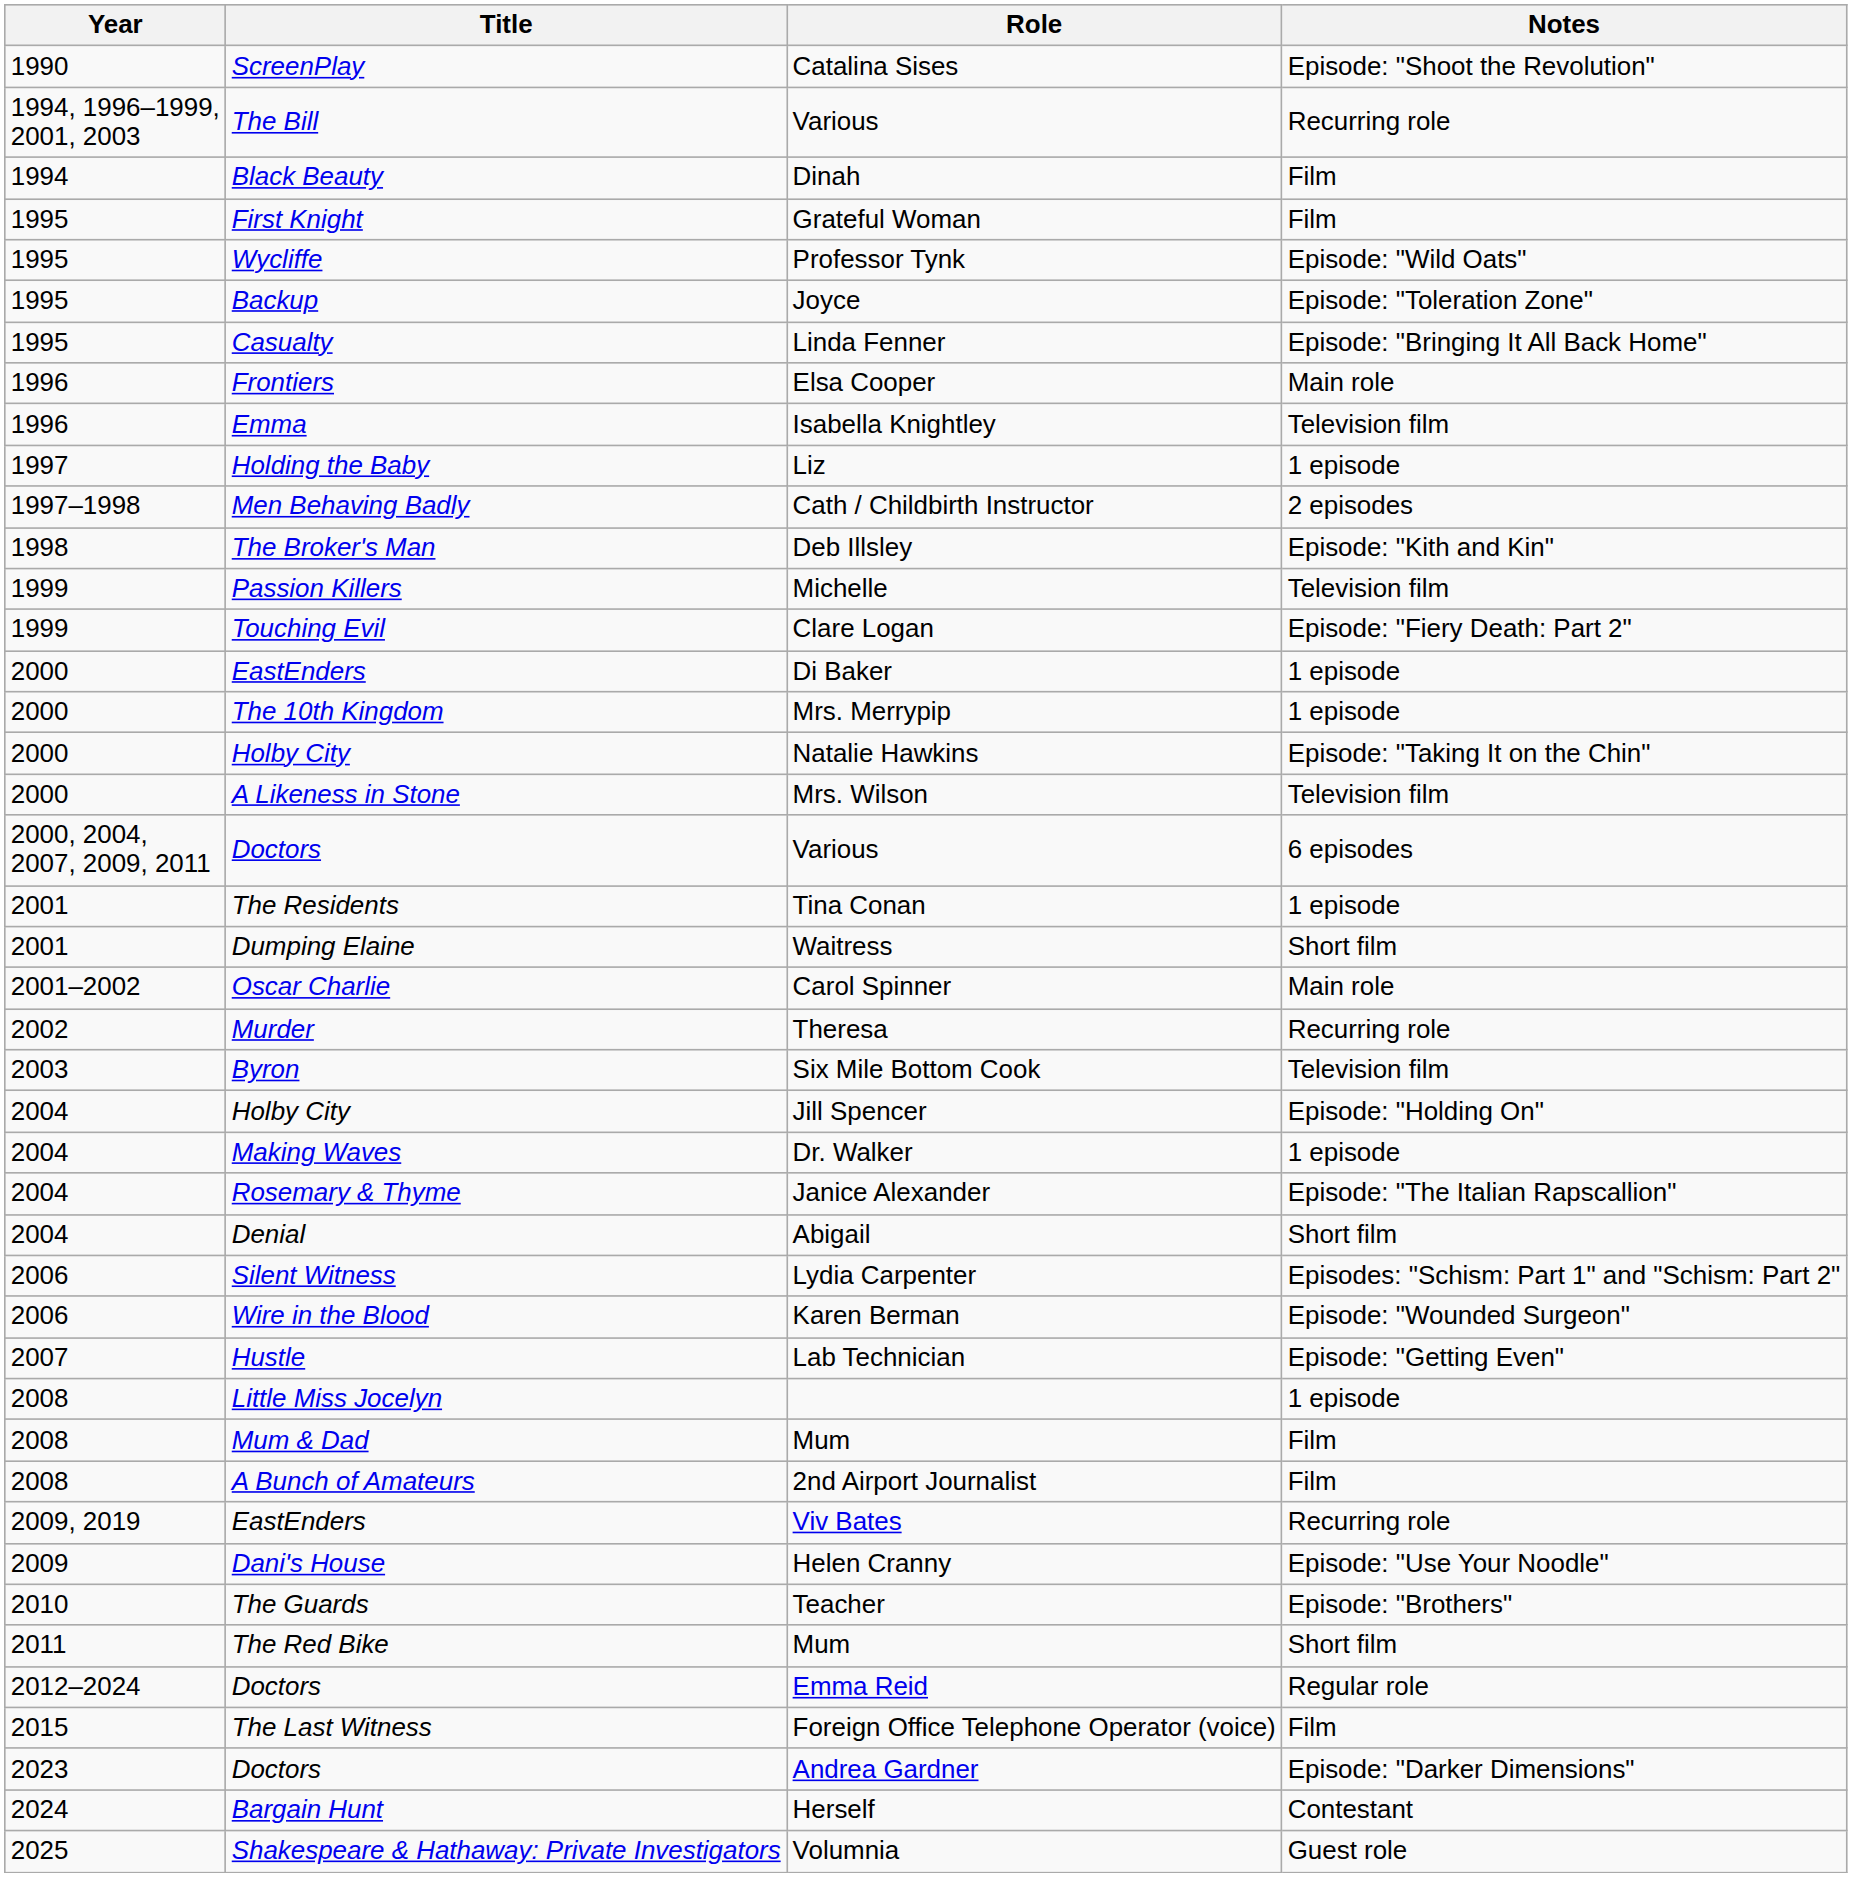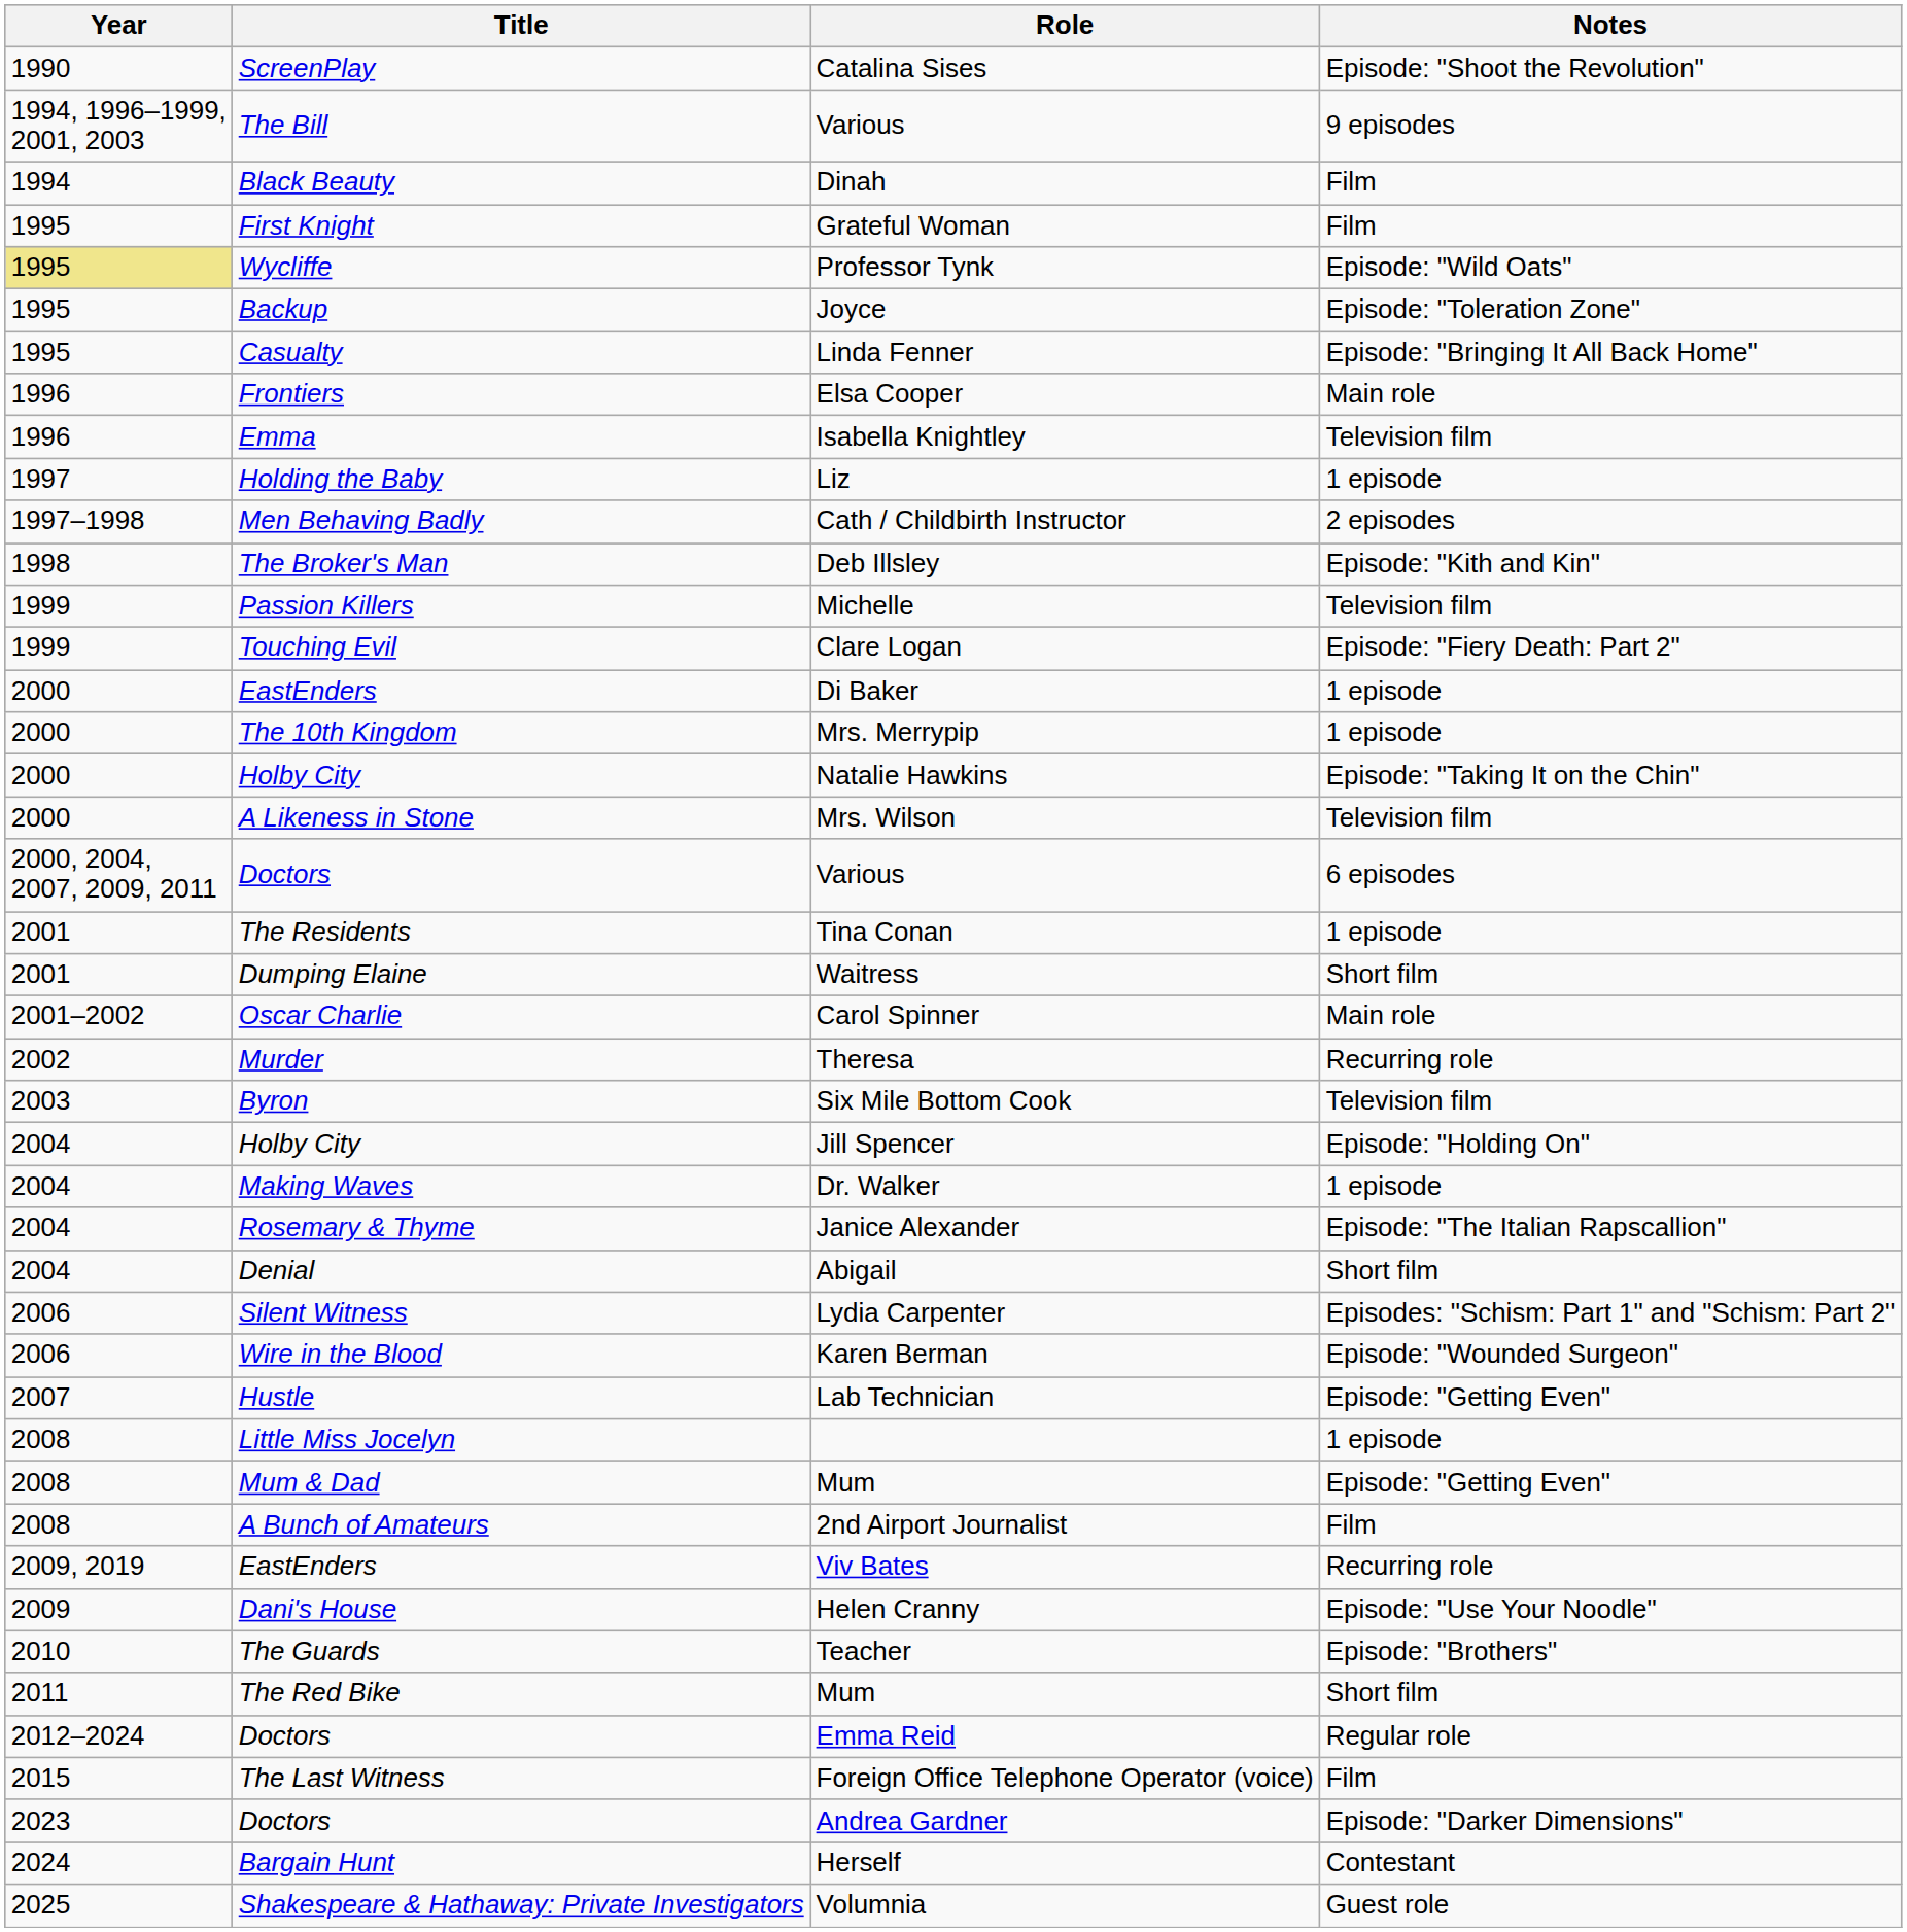The Bill / Various | Notes: Recurring role -> 9 episodes
Professor Tynk | Year: no background -> khaki background
Mum & Dad / Mum | Notes: Film -> Episode: "Getting Even"
